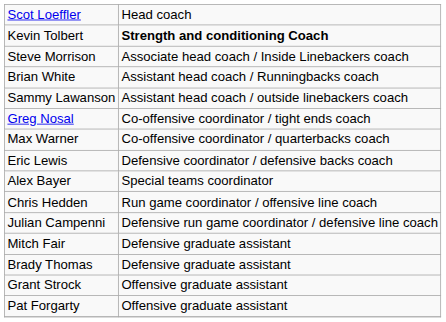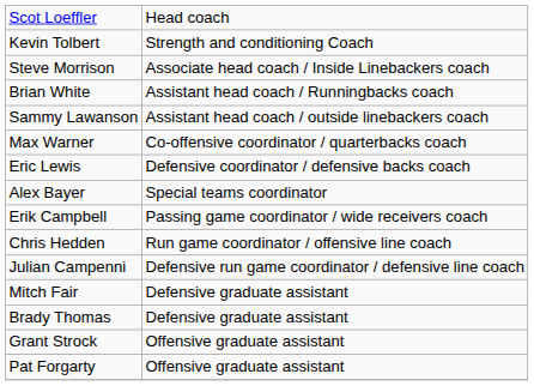Kevin Tolbert | column 2: bold -> normal
- row: Greg Nosal | Co-offensive coordinator / tight ends coach
+ row: Erik Campbell | Passing game coordinator / wide receivers coach
